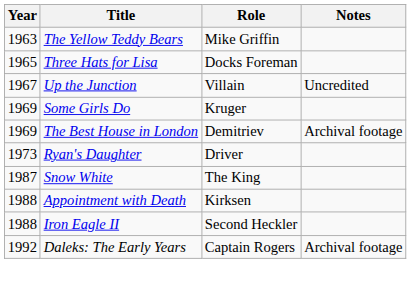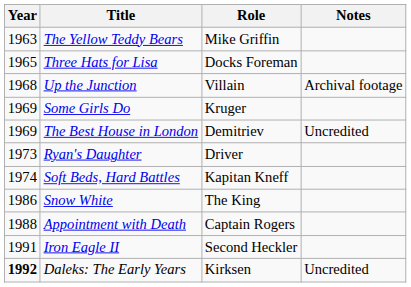Up the Junction | Year: 1967 -> 1968
Up the Junction | Notes: Uncredited -> Archival footage
The Best House in London | Notes: Archival footage -> Uncredited
+ row: 1974 | Soft Beds, Hard Battles | Kapitan Kneff
Snow White | Year: 1987 -> 1986
Appointment with Death | Role: Kirksen -> Captain Rogers
Iron Eagle II | Year: 1988 -> 1991
Daleks: The Early Years | Year: normal -> bold
Daleks: The Early Years | Role: Captain Rogers -> Kirksen
Daleks: The Early Years | Notes: Archival footage -> Uncredited
